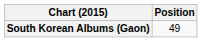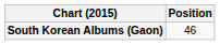South Korean Albums (Gaon) | Position: 49 -> 46
